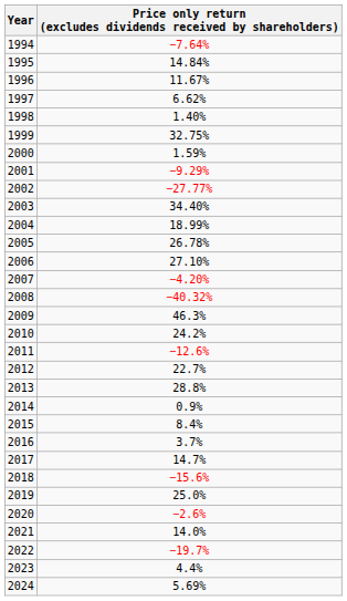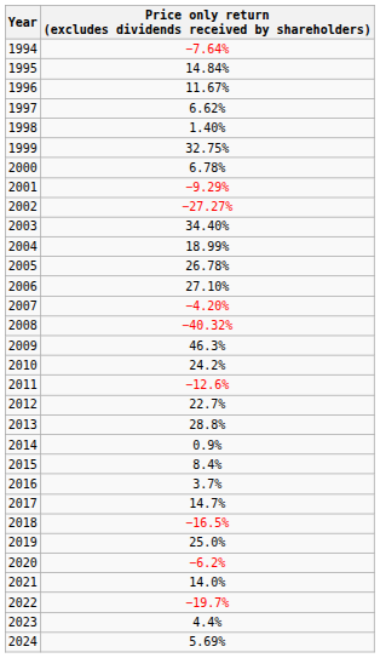2000 | column 2: 1.59% -> 6.78%
2002 | column 2: −27.77% -> −27.27%
2018 | column 2: −15.6% -> −16.5%
2020 | column 2: −2.6% -> −6.2%
